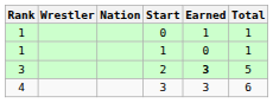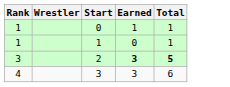- column: Nation
2 | Total: normal -> bold
